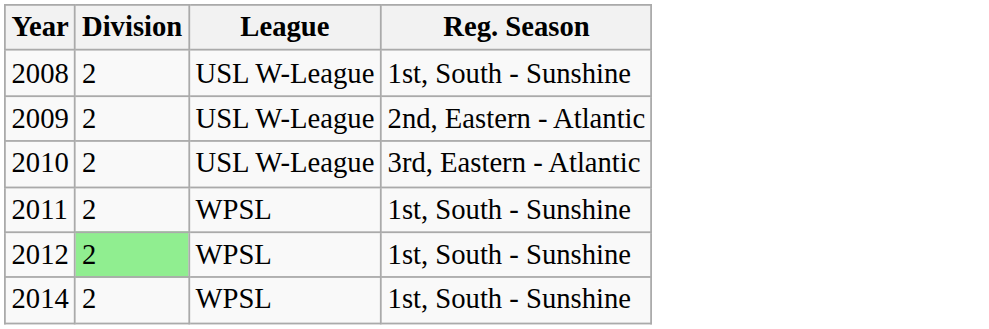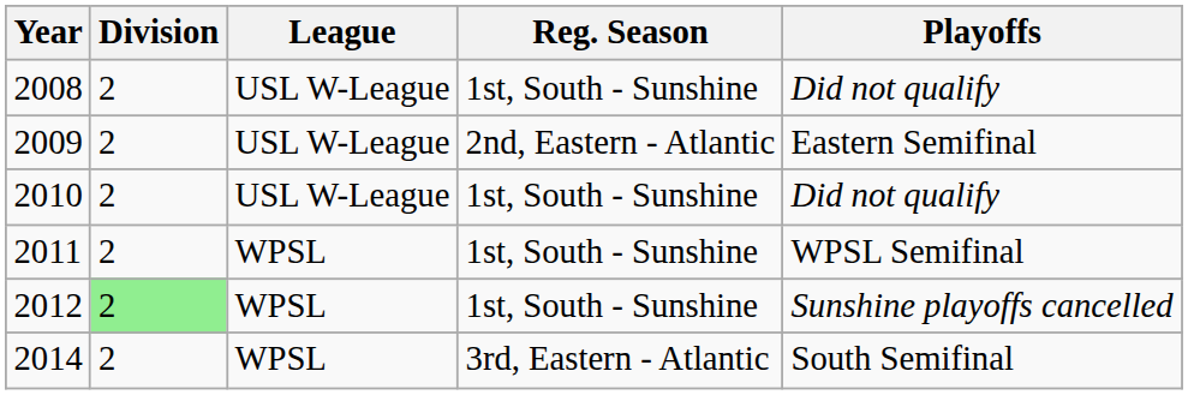+ column: Playoffs | Did not qualify | Eastern Semifinal | Did not qualify | WPSL Semifinal | Sunshine playoffs cancelled | South Semifinal
2010 | Reg. Season: 3rd, Eastern - Atlantic -> 1st, South - Sunshine
2014 | Reg. Season: 1st, South - Sunshine -> 3rd, Eastern - Atlantic
